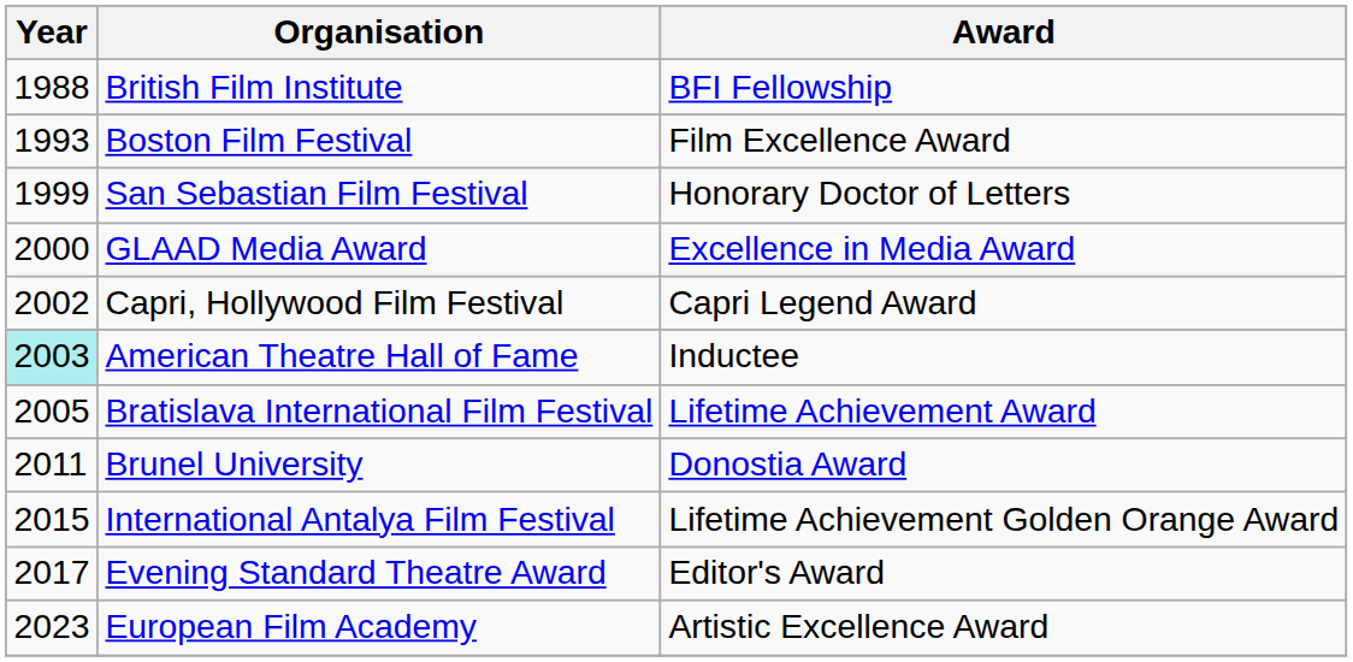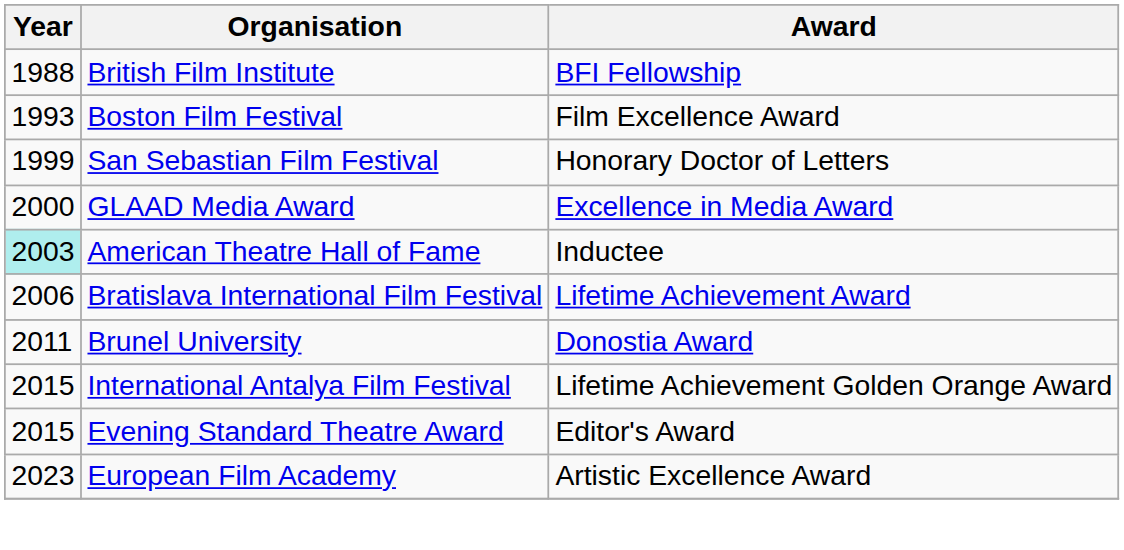- row: 2002 | Capri, Hollywood Film Festival | Capri Legend Award
Bratislava International Film Festival | Year: 2005 -> 2006
Evening Standard Theatre Award | Year: 2017 -> 2015
